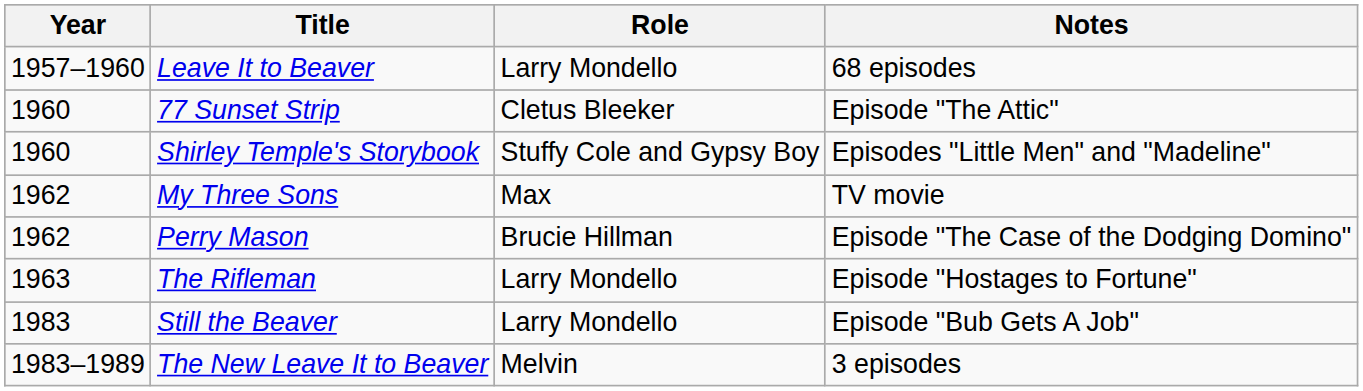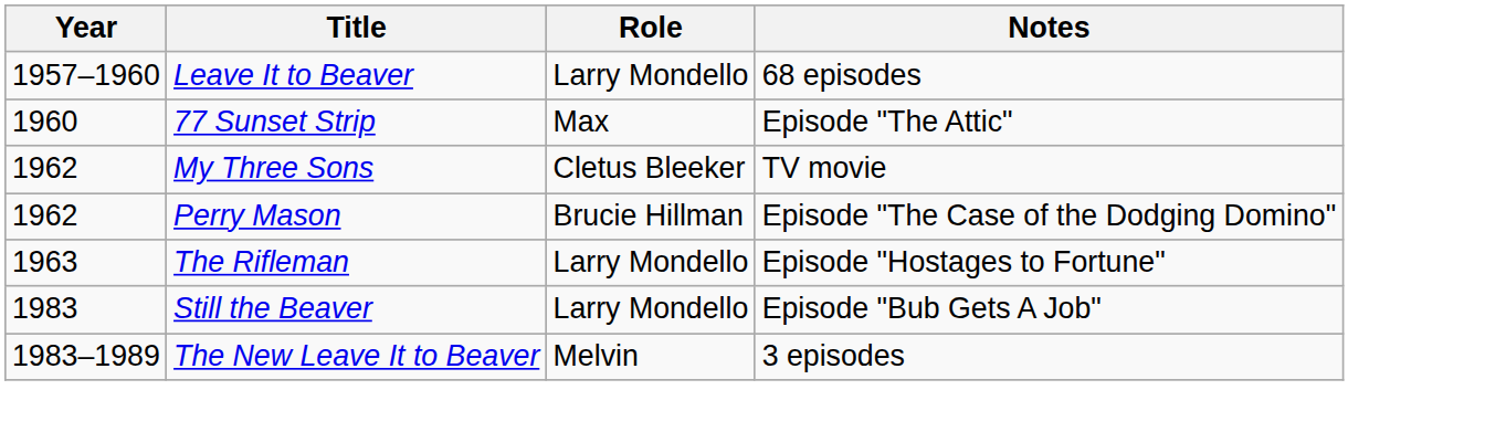77 Sunset Strip | Role: Cletus Bleeker -> Max
- row: 1960 | Shirley Temple's Storybook | Stuffy Cole and Gypsy Boy | Episodes "Little Men" and "Madeline"
My Three Sons | Role: Max -> Cletus Bleeker
